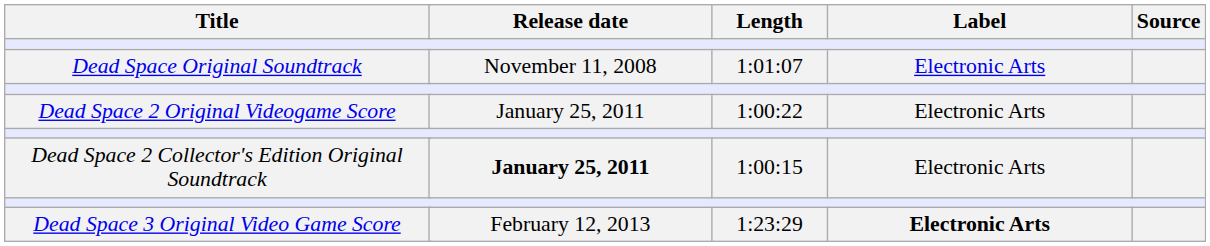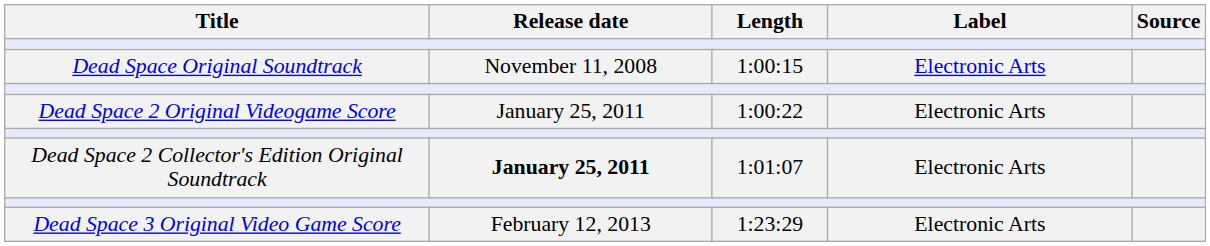Dead Space Original Soundtrack | Length: 1:01:07 -> 1:00:15
Dead Space 2 Collector's Edition Original Soundtrack | Length: 1:00:15 -> 1:01:07
Dead Space 3 Original Video Game Score | Label: bold -> normal
